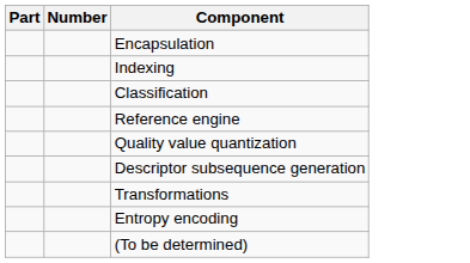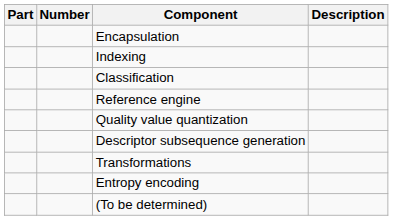+ column: Description
